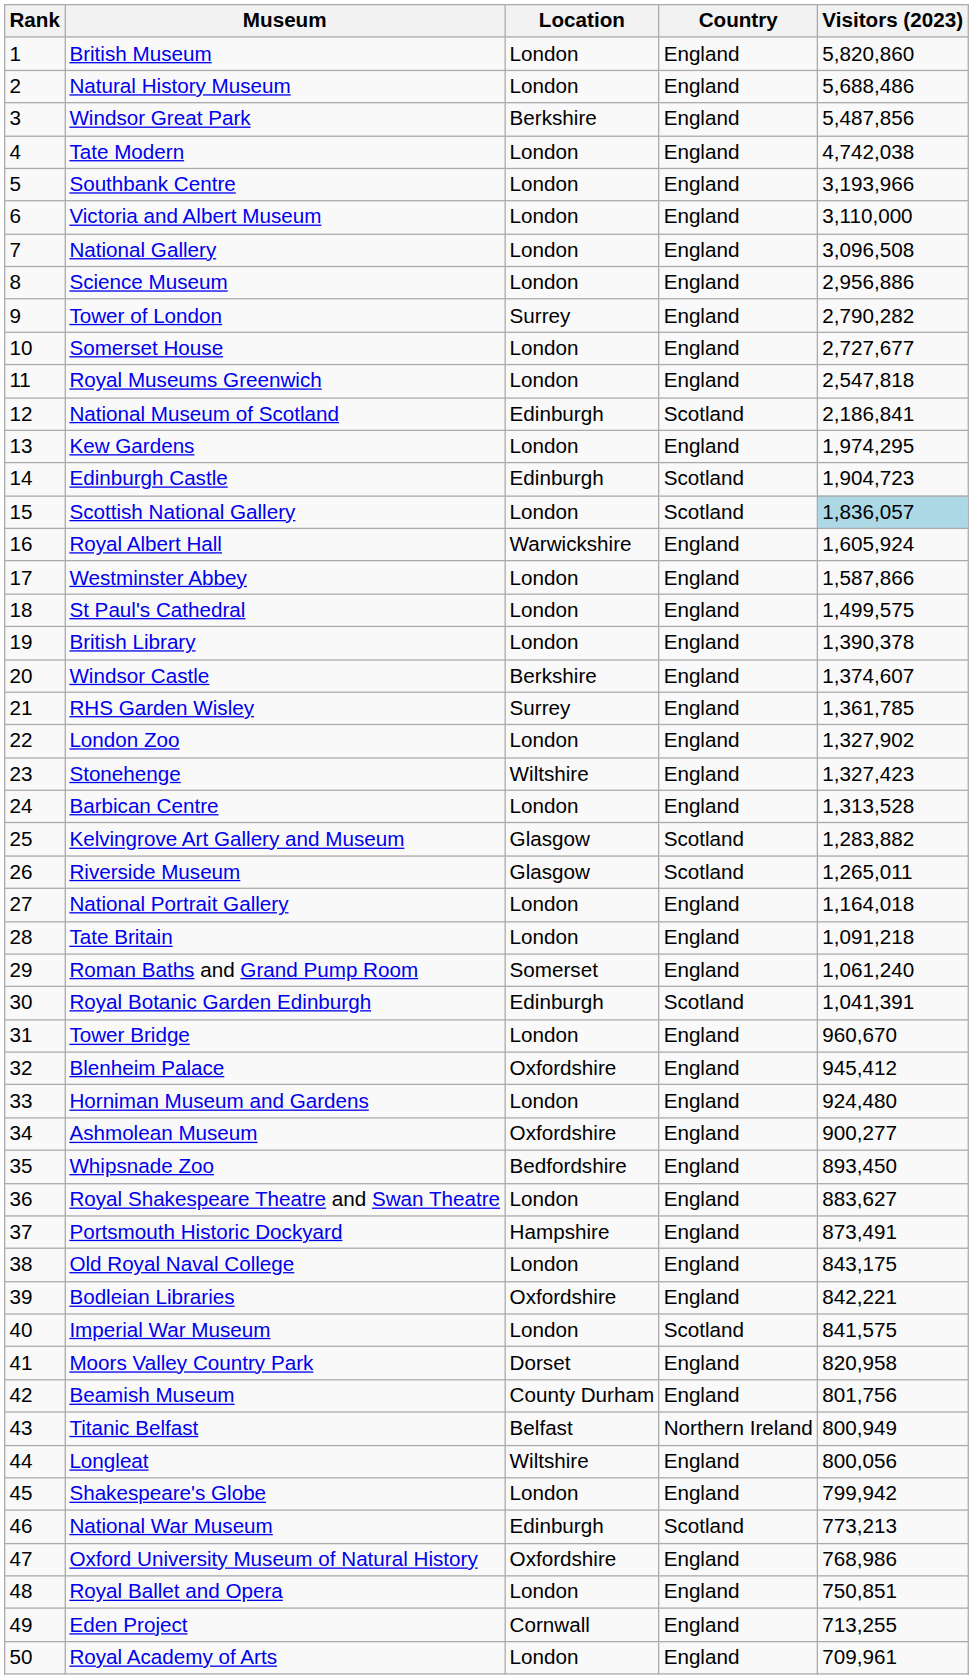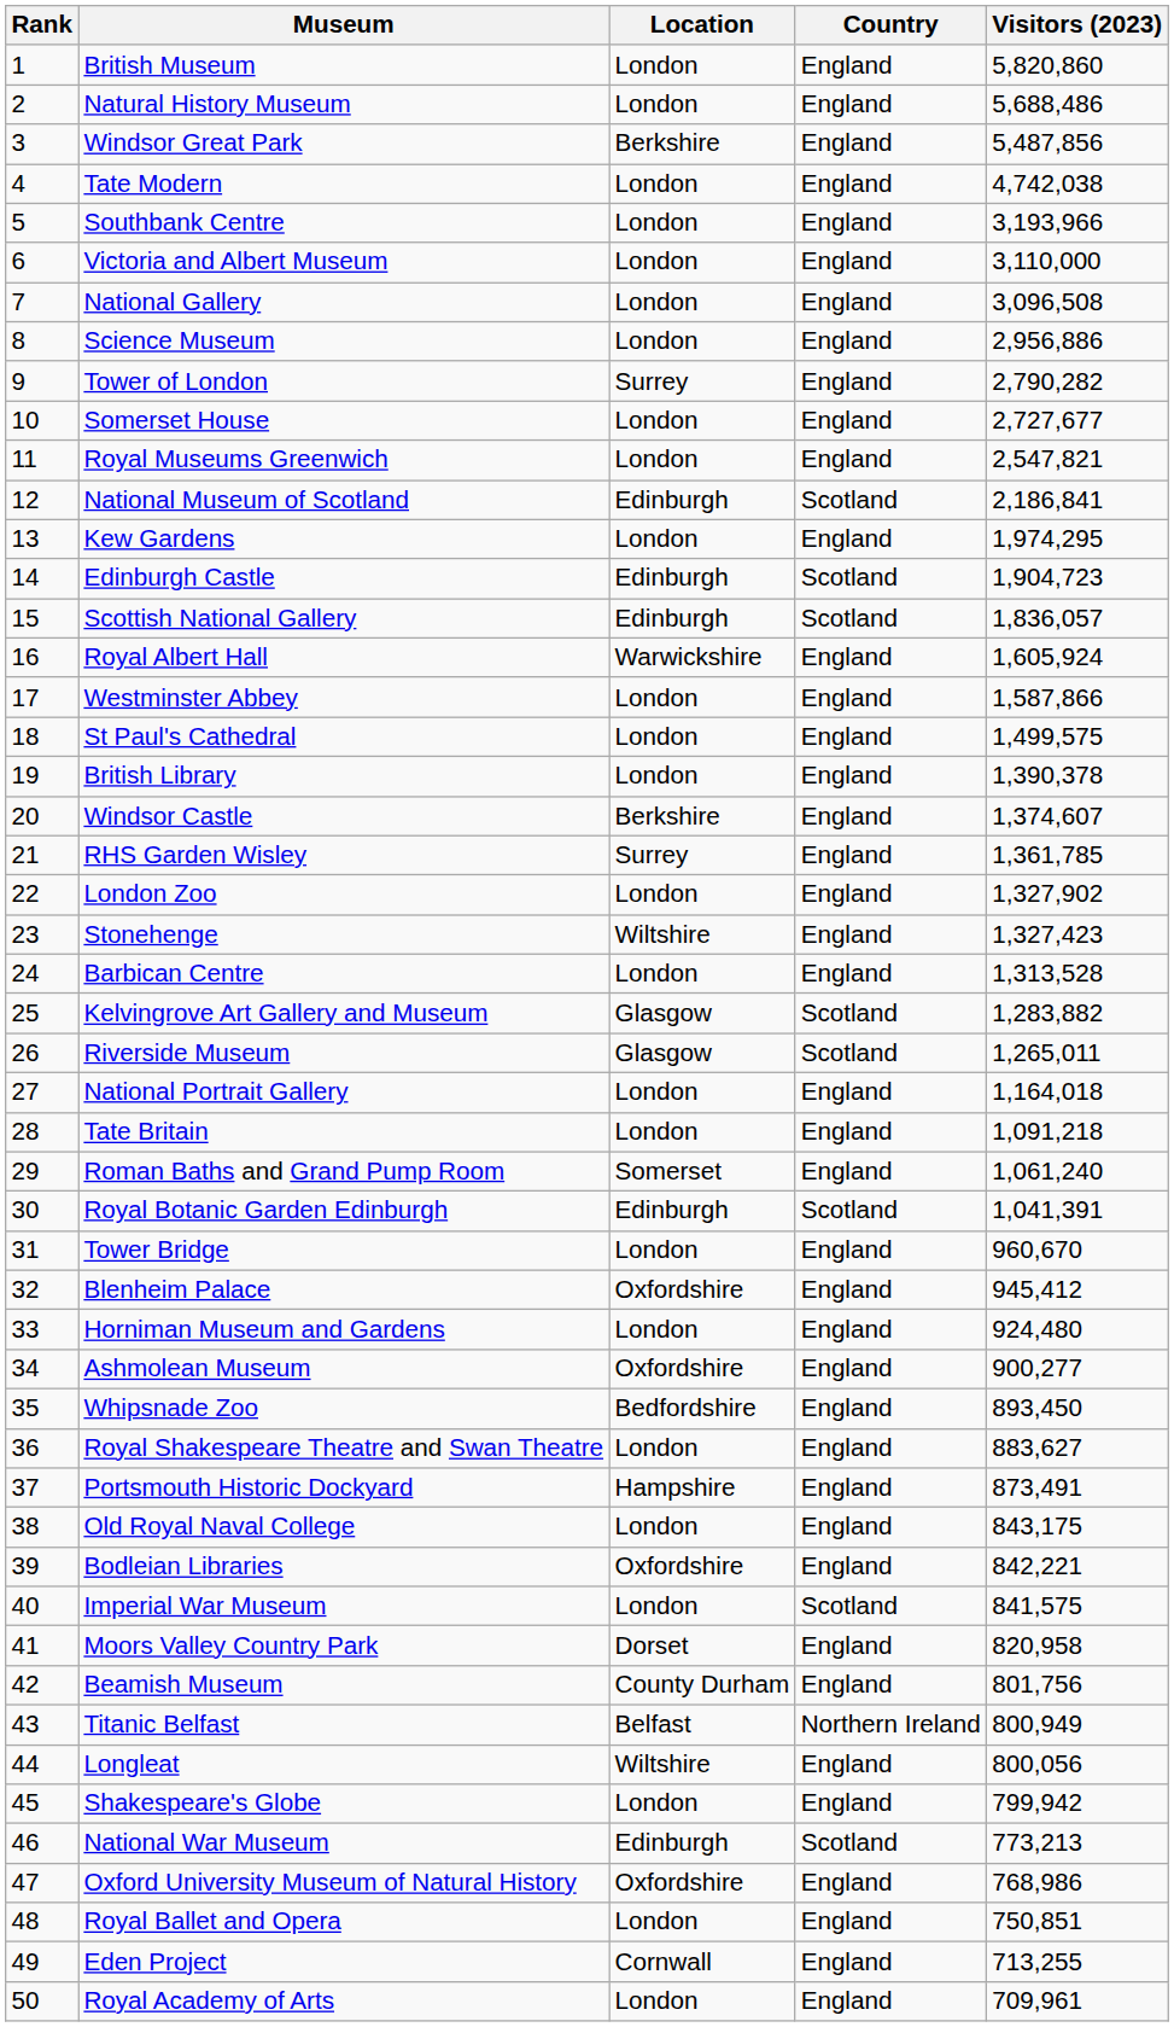Royal Museums Greenwich | Visitors (2023): 2,547,818 -> 2,547,821
Scottish National Gallery | Location: London -> Edinburgh
Scottish National Gallery | Visitors (2023): lightblue background -> no background
